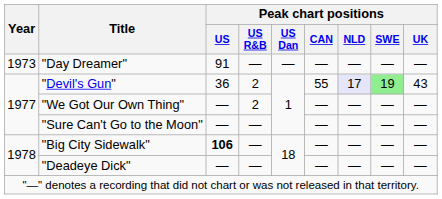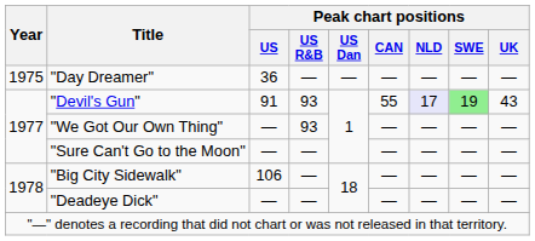"Day Dreamer" | Year: 1973 -> 1975
"Day Dreamer" | Peak chart positions / US: 91 -> 36
"Devil's Gun" | Peak chart positions / US: 36 -> 91
"Devil's Gun" | Peak chart positions / US R&B: 2 -> 93
"We Got Our Own Thing" | Peak chart positions / US R&B: 2 -> 93
"Big City Sidewalk" | Peak chart positions / US: bold -> normal
